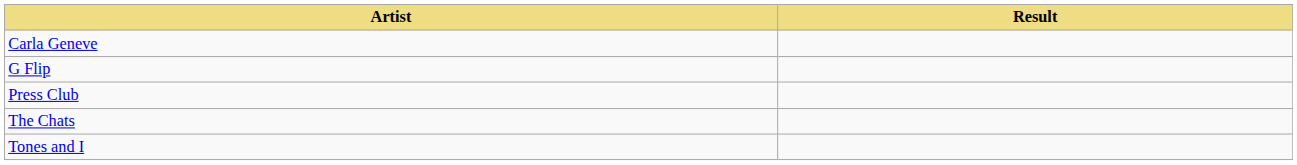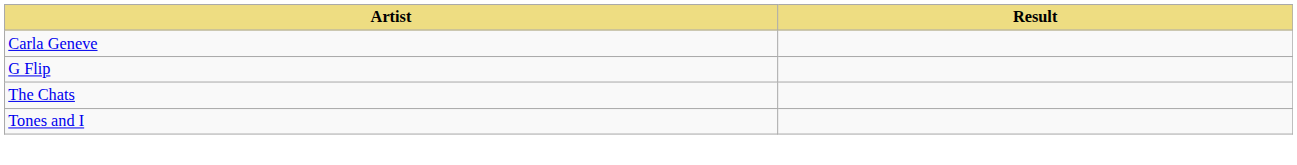- row: Press Club
